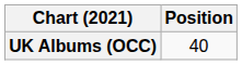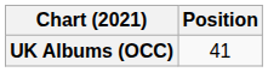UK Albums (OCC) | Position: 40 -> 41
